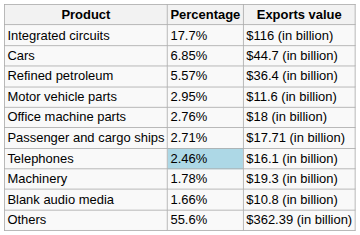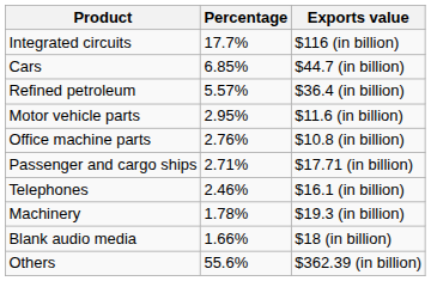Office machine parts | Exports value: $18 (in billion) -> $10.8 (in billion)
Telephones | Percentage: lightblue background -> no background
Blank audio media | Exports value: $10.8 (in billion) -> $18 (in billion)
